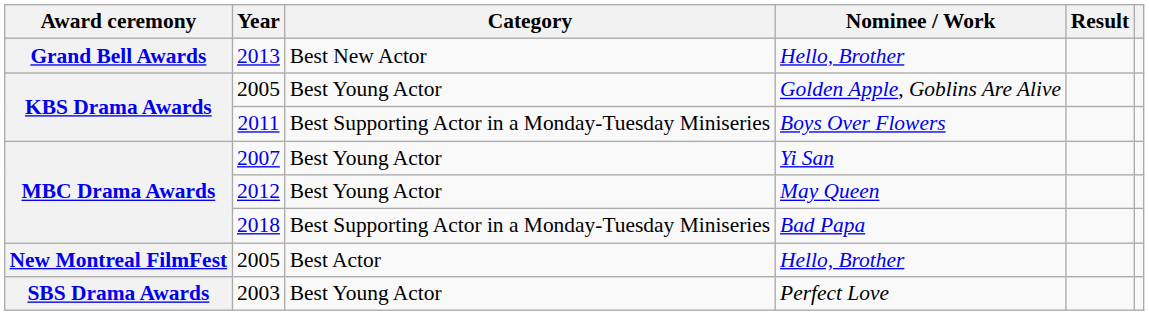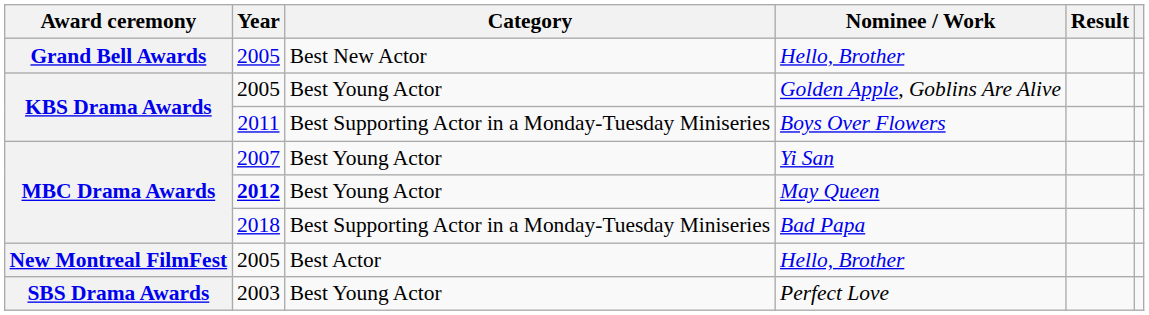Grand Bell Awards / Hello, Brother | Year: 2013 -> 2005
May Queen | Year: normal -> bold
